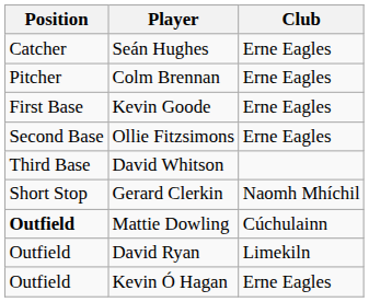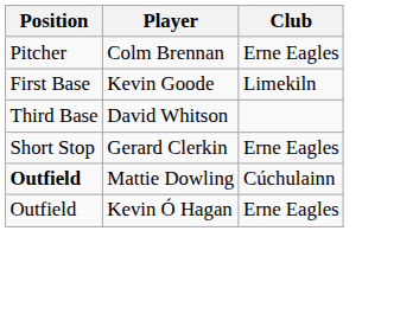- row: Catcher | Seán Hughes | Erne Eagles
Kevin Goode | Club: Erne Eagles -> Limekiln
- row: Second Base | Ollie Fitzsimons | Erne Eagles
Gerard Clerkin | Club: Naomh Mhíchil -> Erne Eagles
- row: Outfield | David Ryan | Limekiln
